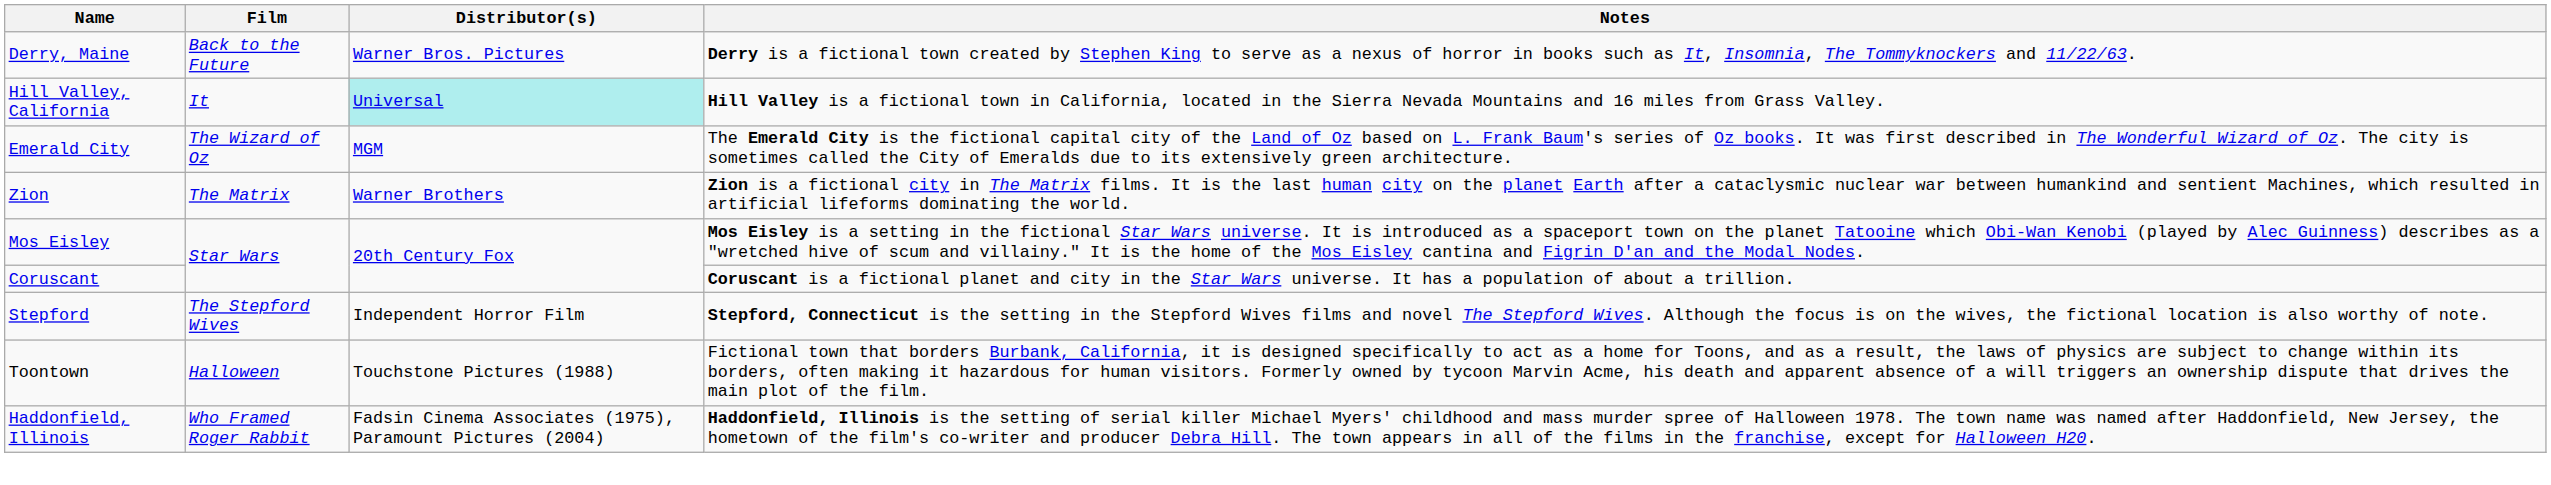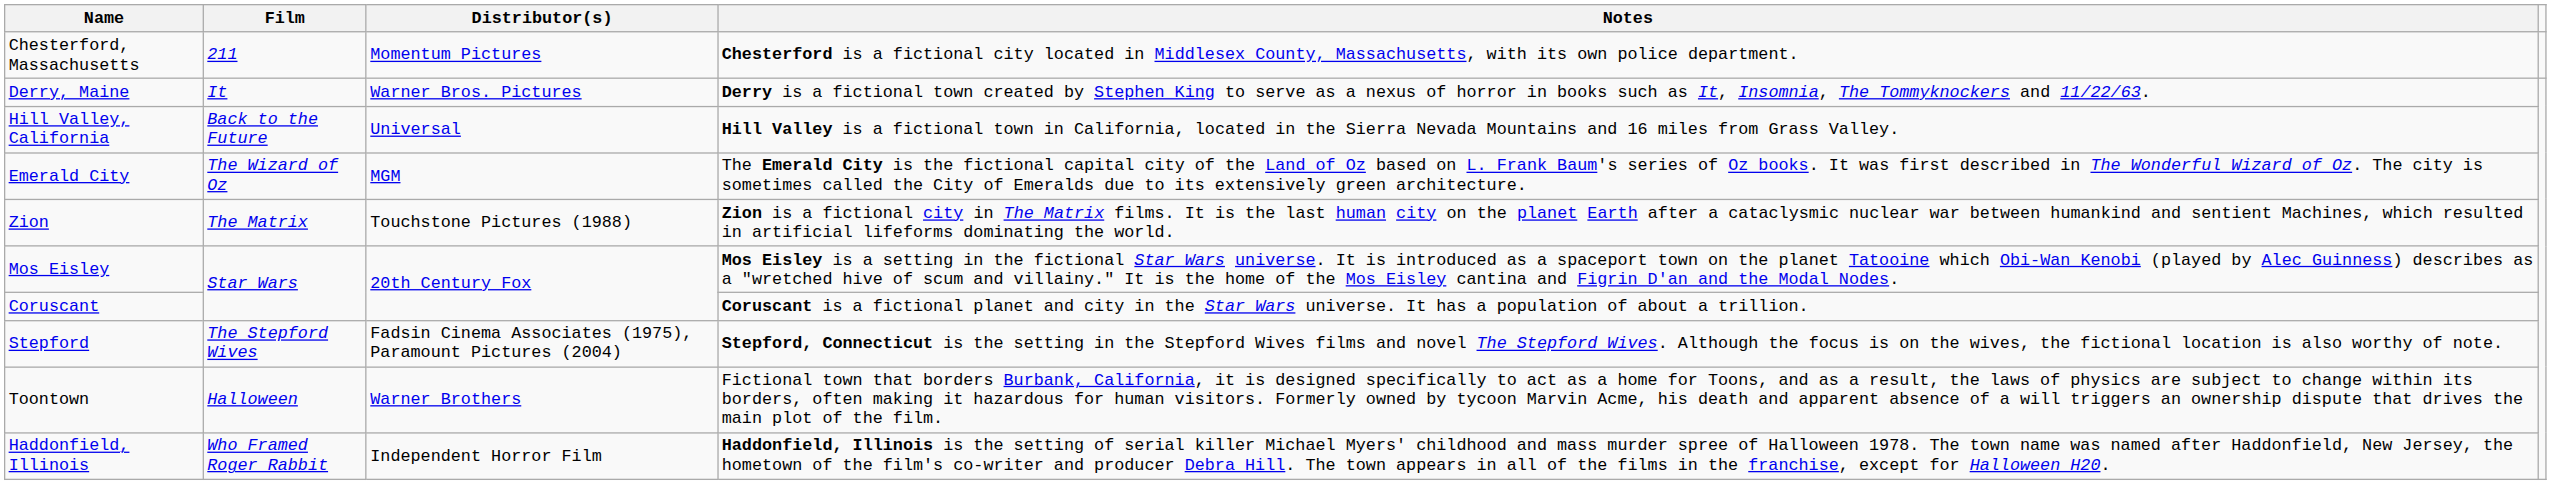+ row: Chesterford, Massachusetts | 211 | Momentum Pictures | Chesterford is a fictional city located in Middlesex County, Massachusetts, with its own police department.
Derry, Maine | Film: Back to the Future -> It
Hill Valley, California | Film: It -> Back to the Future
Hill Valley, California | Distributor(s): paleturquoise background -> no background
Zion | Distributor(s): Warner Brothers -> Touchstone Pictures (1988)
Stepford | Distributor(s): Independent Horror Film -> Fadsin Cinema Associates (1975), Paramount Pictures (2004)
Toontown | Distributor(s): Touchstone Pictures (1988) -> Warner Brothers
Haddonfield, Illinois | Distributor(s): Fadsin Cinema Associates (1975), Paramount Pictures (2004) -> Independent Horror Film
